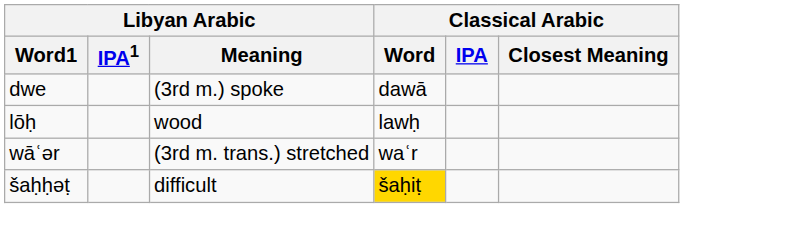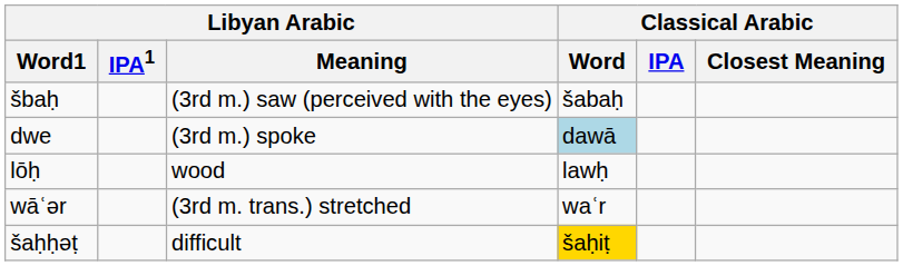+ row: šbaḥ | (3rd m.) saw (perceived with the eyes) | šabaḥ
dwe | Classical Arabic / Word: no background -> lightblue background
